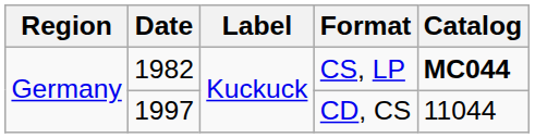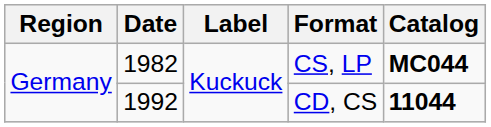CD, CS | Date: 1997 -> 1992
CD, CS | Catalog: normal -> bold
